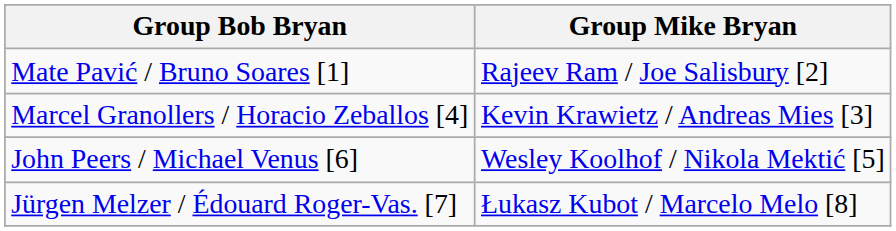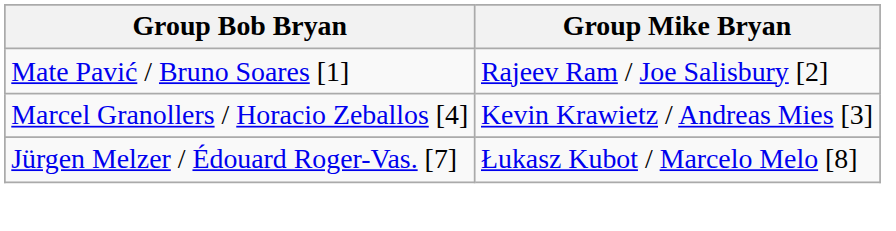- row: John Peers / Michael Venus [6] | Wesley Koolhof / Nikola Mektić [5]
